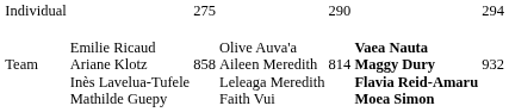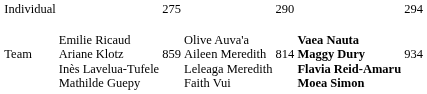Team | column 3: 858 -> 859
Team | column 7: 932 -> 934
